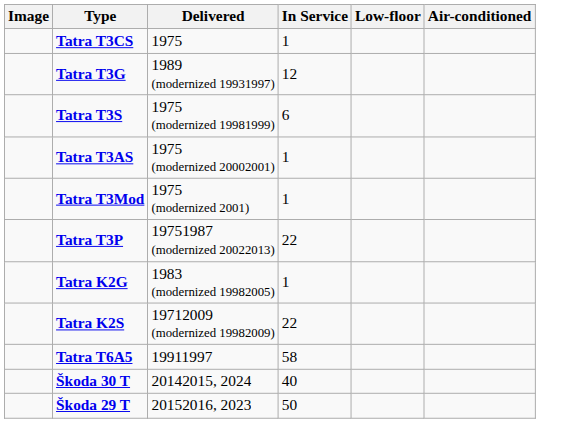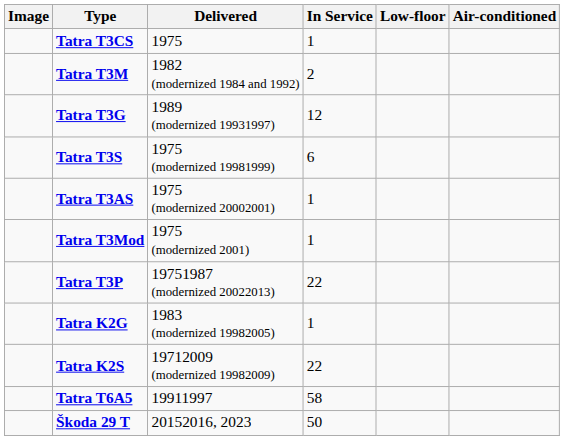+ row: Tatra T3M | 1982 (modernized 1984 and 1992) | 2
- row: Škoda 30 T | 20142015, 2024 | 40
